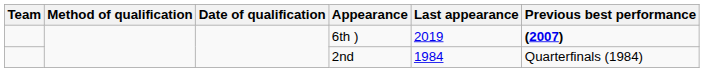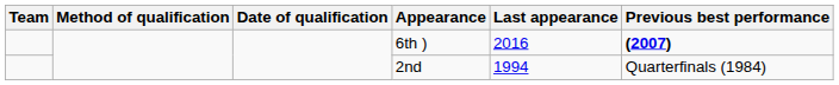6th ) | Last appearance: 2019 -> 2016
2nd | Last appearance: 1984 -> 1994
